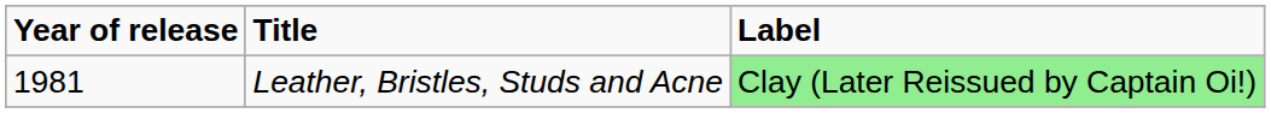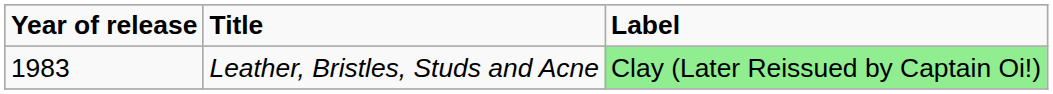Leather, Bristles, Studs and Acne | Year of release: 1981 -> 1983
